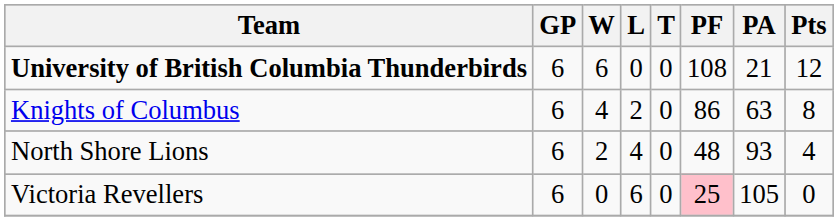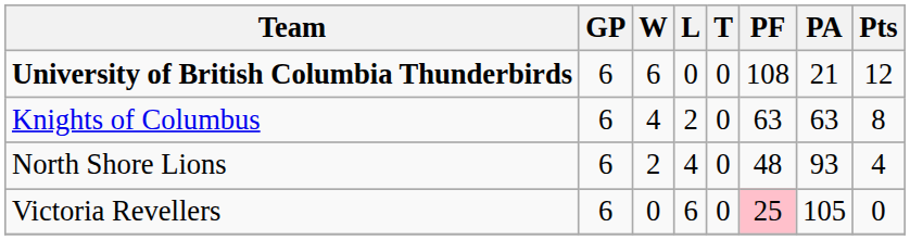Knights of Columbus | PF: 86 -> 63
